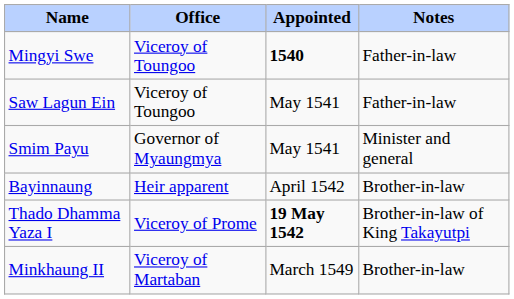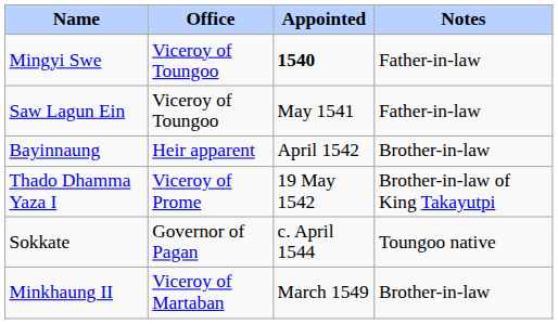- row: Smim Payu | Governor of Myaungmya | May 1541 | Minister and general
Thado Dhamma Yaza I | Appointed: bold -> normal
+ row: Sokkate | Governor of Pagan | c. April 1544 | Toungoo native
